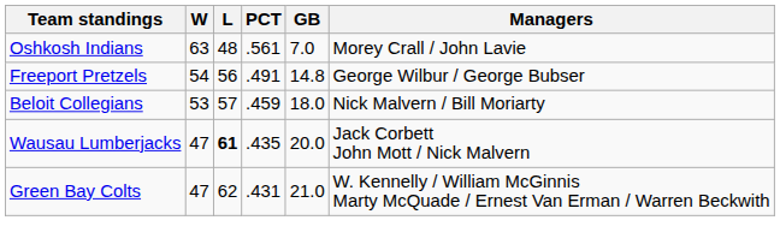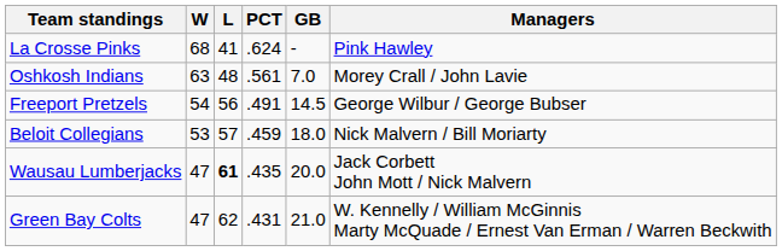+ row: La Crosse Pinks | 68 | 41 | .624 | - | Pink Hawley
Freeport Pretzels | GB: 14.8 -> 14.5
